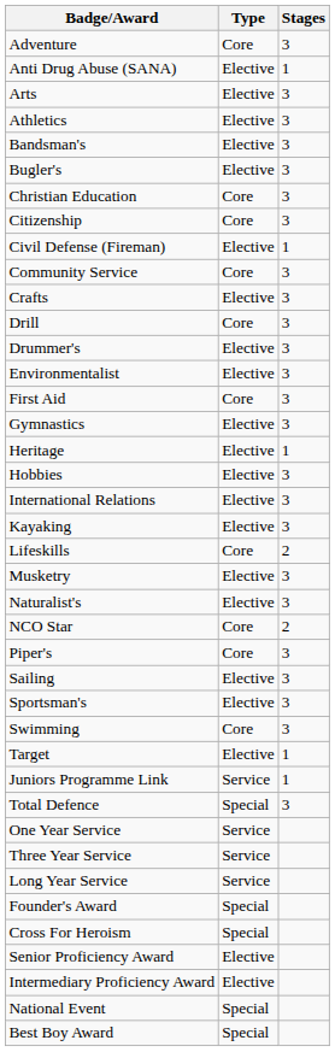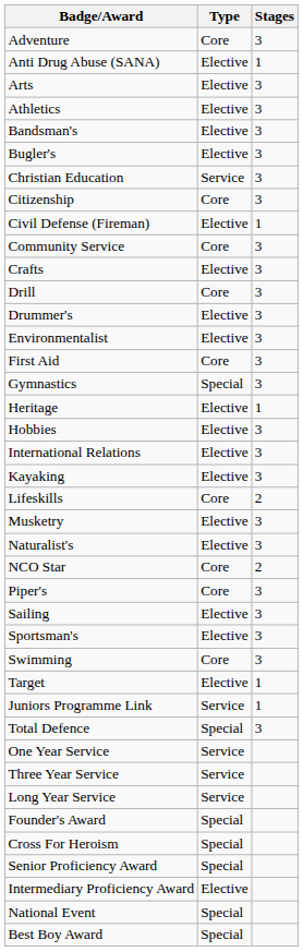Christian Education | Type: Core -> Service
Gymnastics | Type: Elective -> Special
Senior Proficiency Award | Type: Elective -> Special
